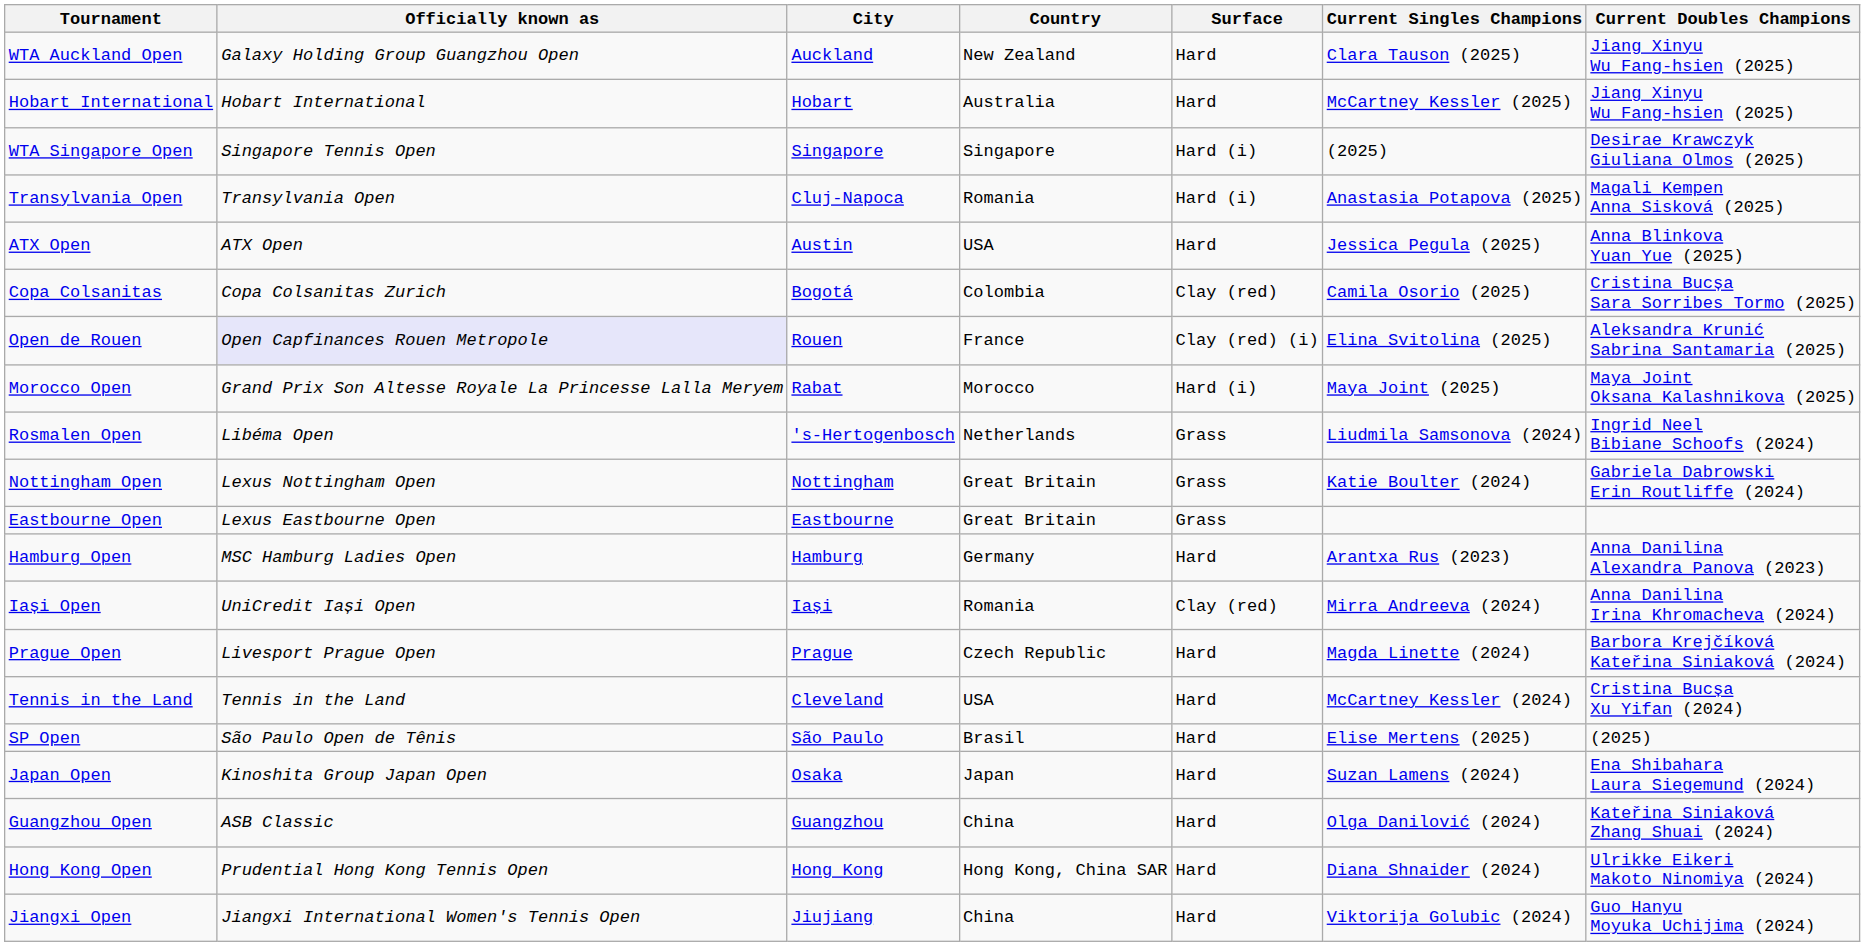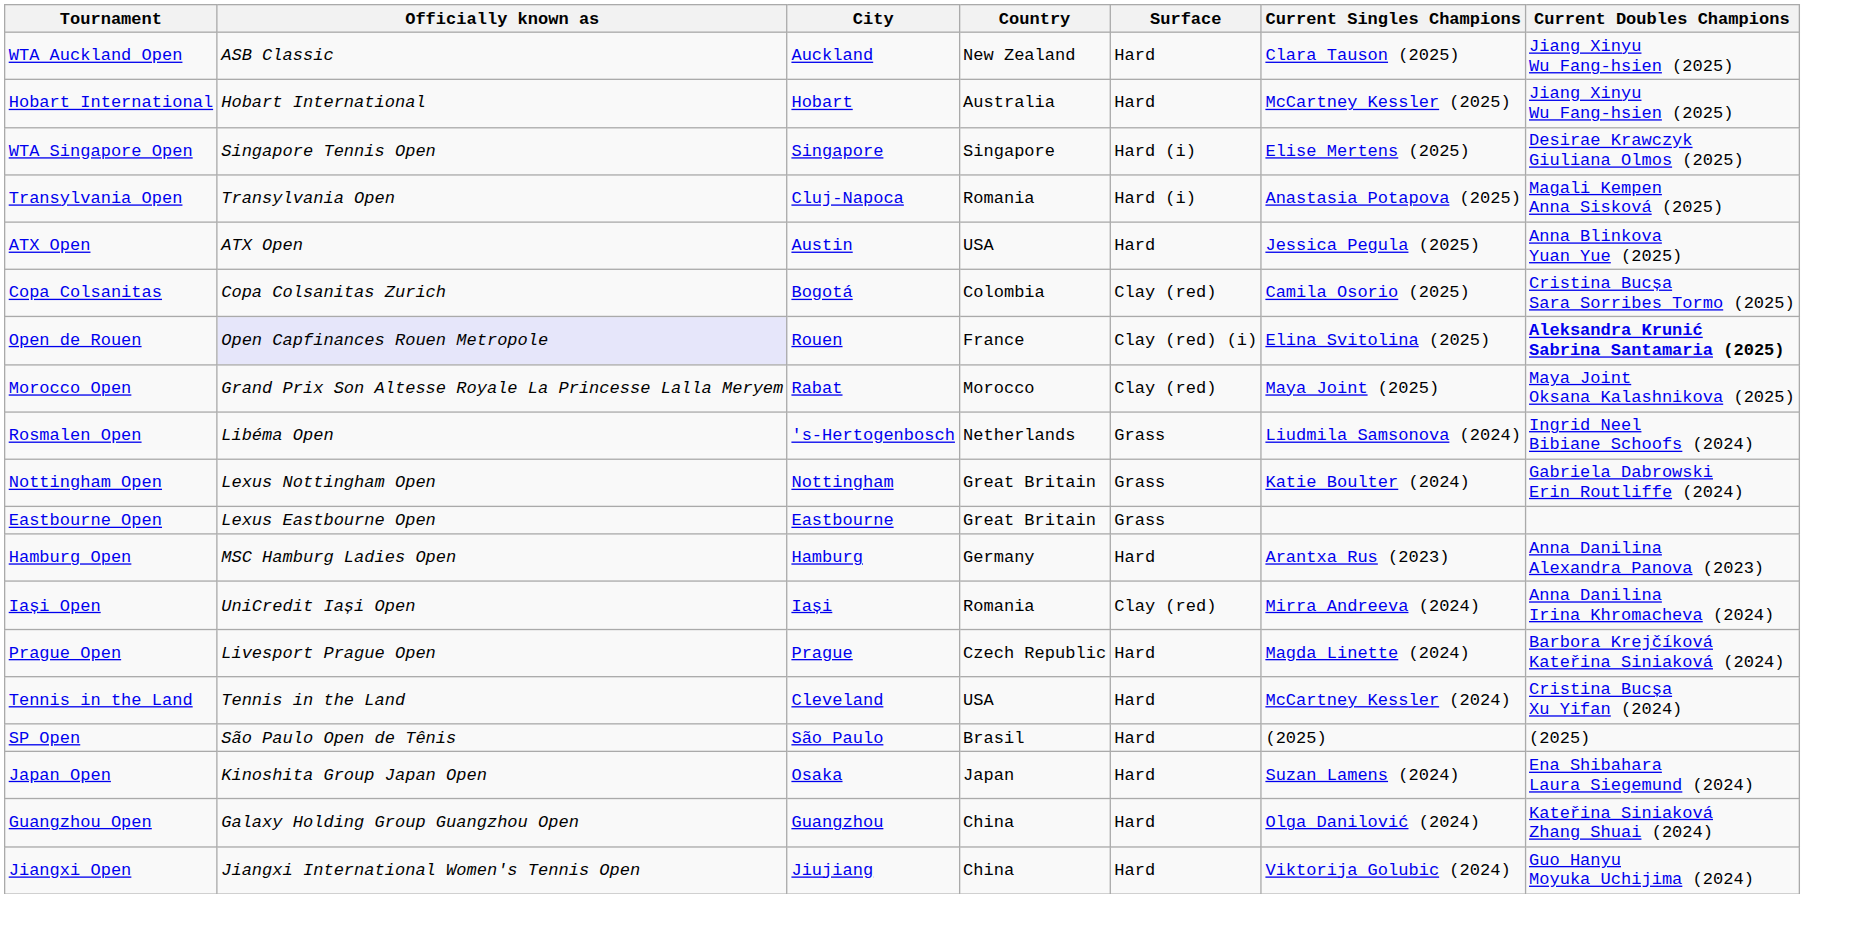WTA Auckland Open | Officially known as: Galaxy Holding Group Guangzhou Open -> ASB Classic
WTA Singapore Open | Current Singles Champions: (2025) -> Elise Mertens (2025)
Open de Rouen | Current Doubles Champions: normal -> bold
Morocco Open | Surface: Hard (i) -> Clay (red)
SP Open | Current Singles Champions: Elise Mertens (2025) -> (2025)
Guangzhou Open | Officially known as: ASB Classic -> Galaxy Holding Group Guangzhou Open
- row: Hong Kong Open | Prudential Hong Kong Tennis Open | Hong Kong | Hong Kong, China SAR | Hard | Diana Shnaider (2024) | Ulrikke Eikeri Makoto Ninomiya (2024)
